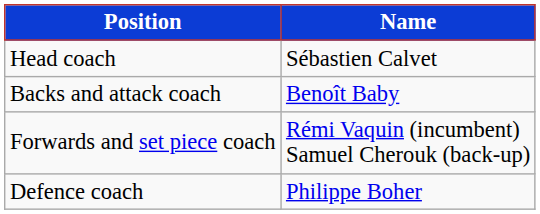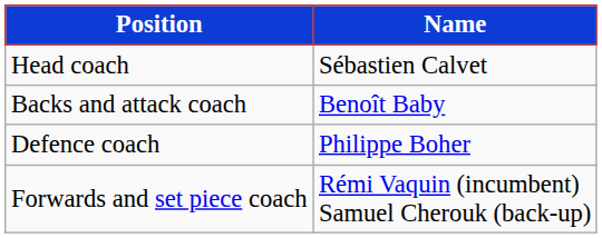rows swapped: Defence coach <-> Forwards and set piece coach
